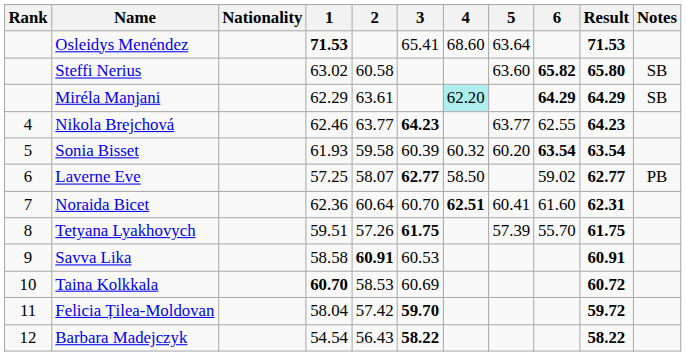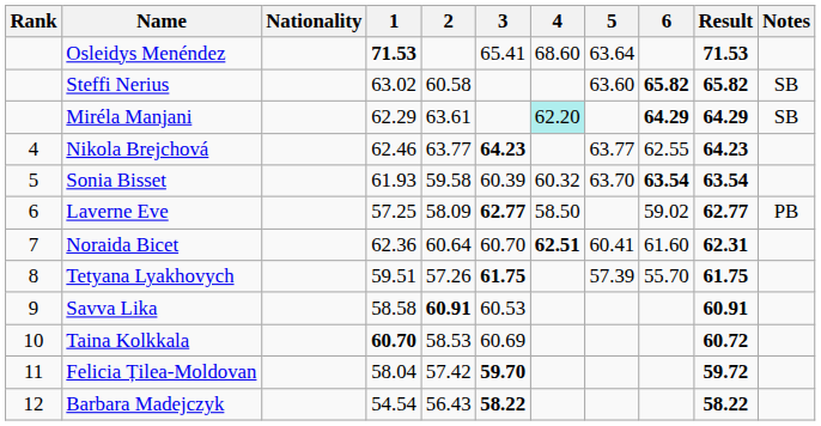Steffi Nerius | Result: 65.80 -> 65.82
Sonia Bisset | 5: 60.20 -> 63.70
Laverne Eve | 2: 58.07 -> 58.09
